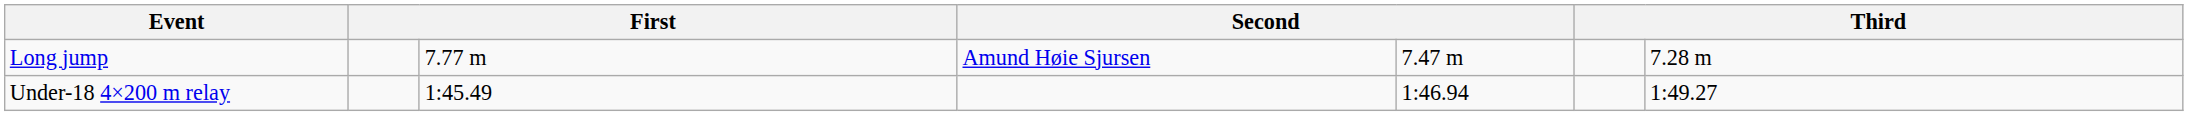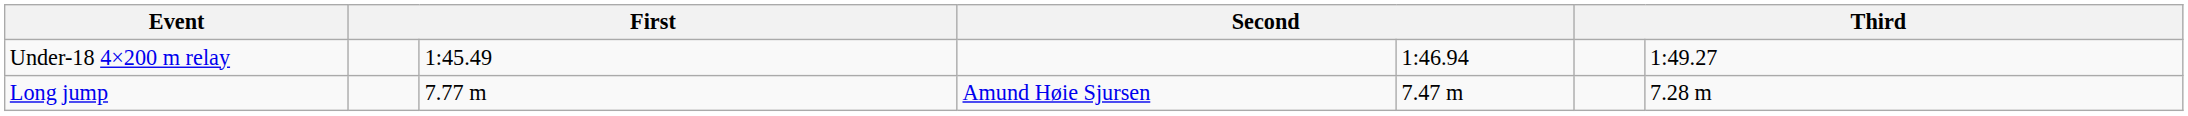rows swapped: Long jump <-> Under-18 4×200 m relay
